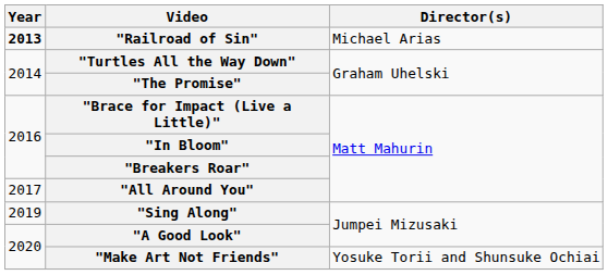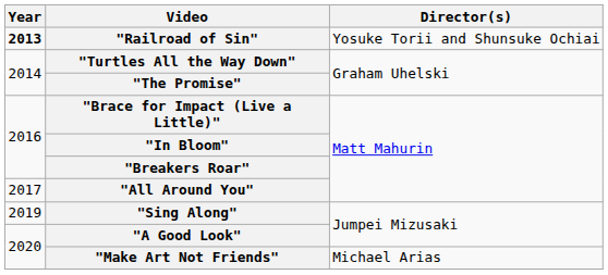"Railroad of Sin" | Director(s): Michael Arias -> Yosuke Torii and Shunsuke Ochiai
"Make Art Not Friends" | Director(s): Yosuke Torii and Shunsuke Ochiai -> Michael Arias
